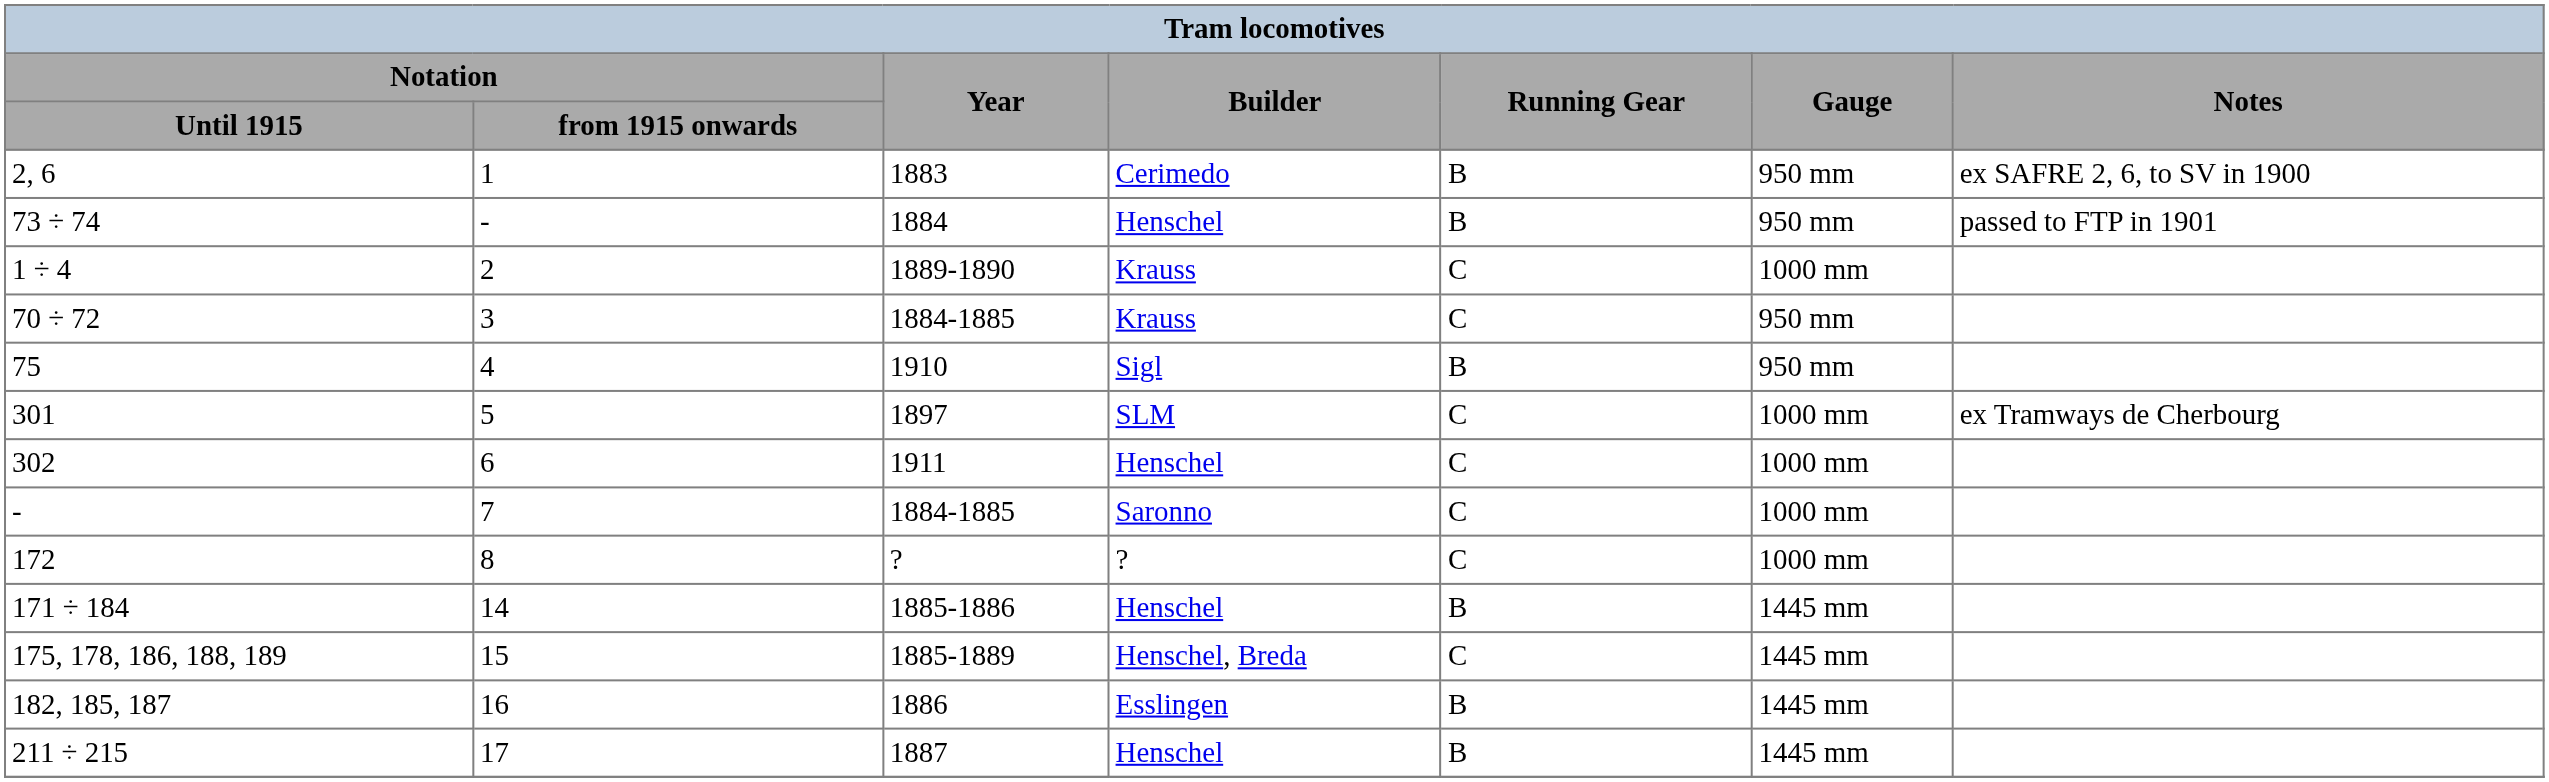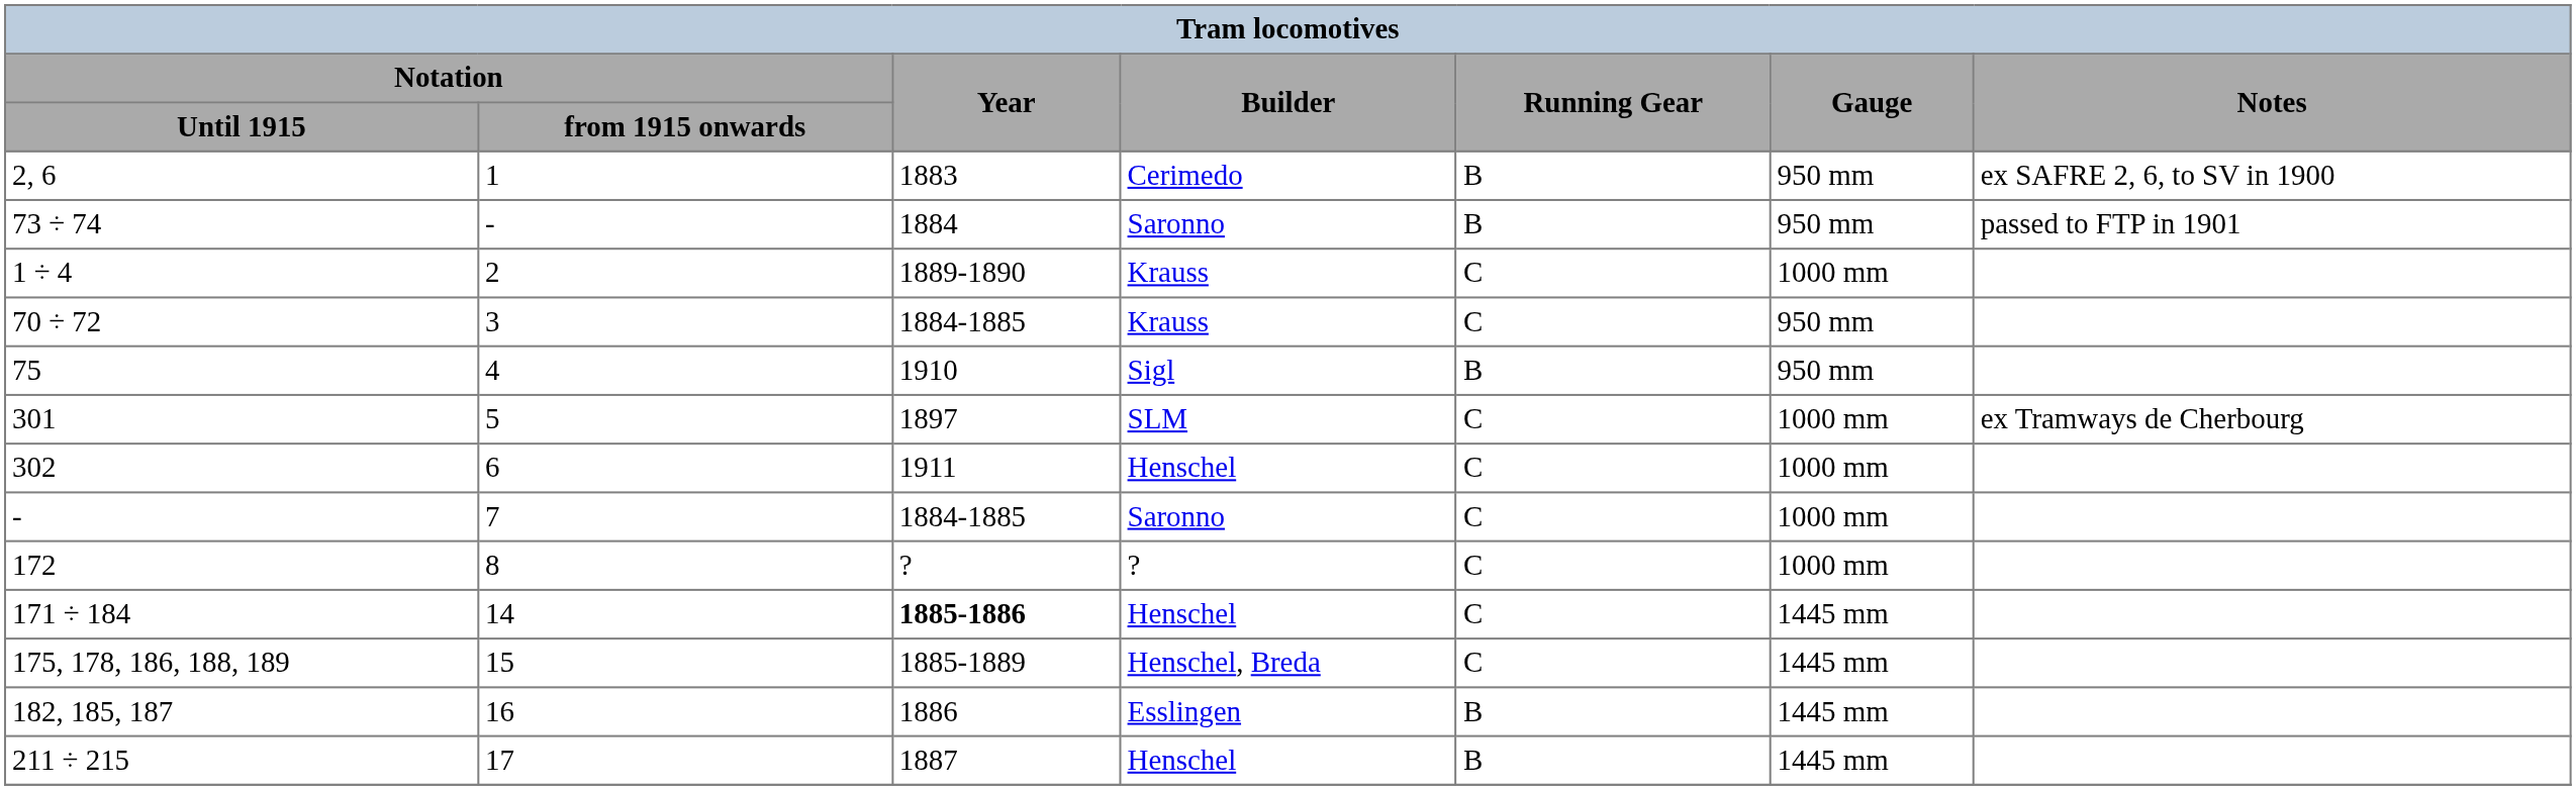73 ÷ 74 | Builder: Henschel -> Saronno
171 ÷ 184 | Year: normal -> bold
171 ÷ 184 | Running Gear: B -> C
